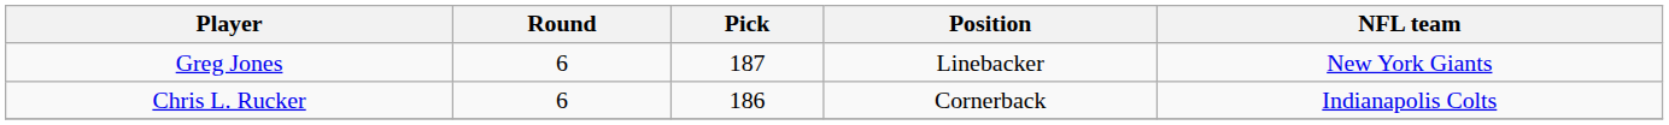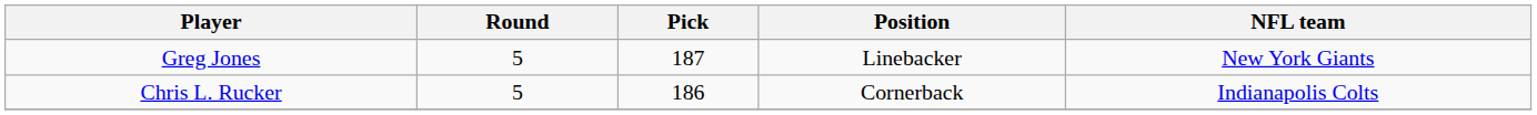Greg Jones | Round: 6 -> 5
Chris L. Rucker | Round: 6 -> 5
